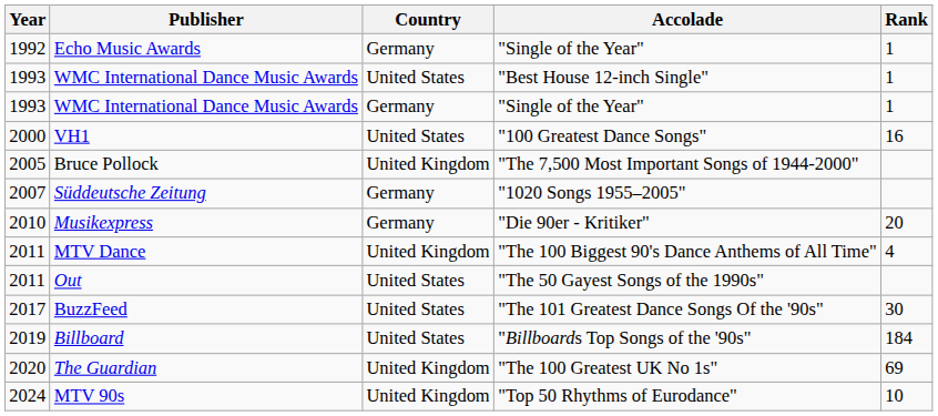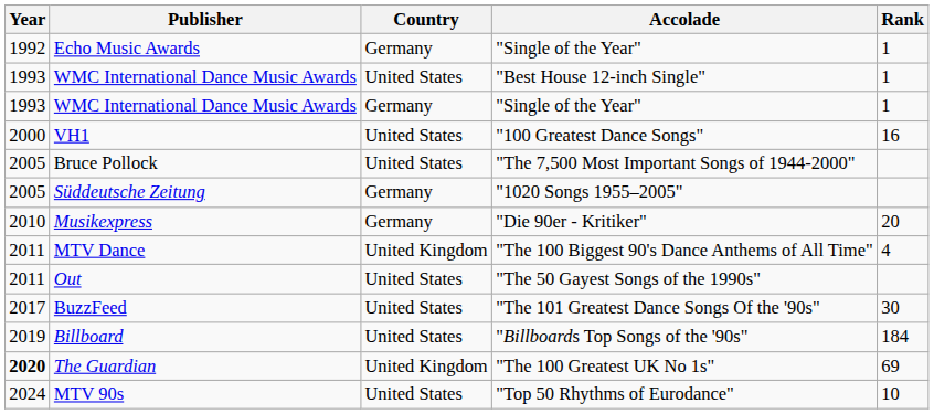Bruce Pollock | Country: United Kingdom -> United States
Süddeutsche Zeitung | Year: 2007 -> 2005
The Guardian | Year: normal -> bold
MTV 90s | Country: United Kingdom -> United States
